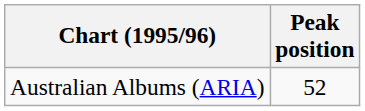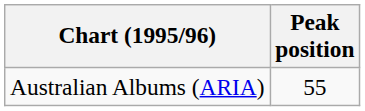Australian Albums (ARIA) | Peak position: 52 -> 55
